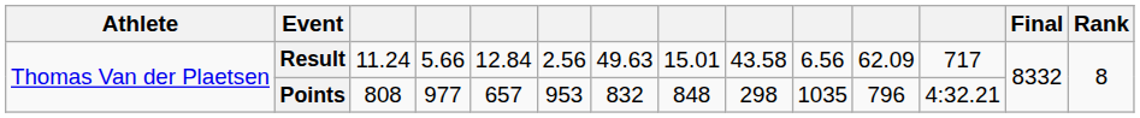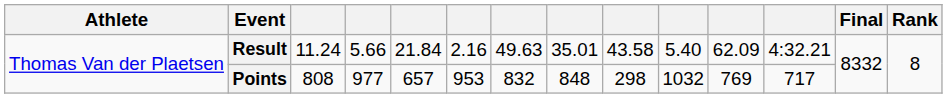Result | column 5: 12.84 -> 21.84
Result | column 6: 2.56 -> 2.16
Result | column 8: 15.01 -> 35.01
Result | column 10: 6.56 -> 5.40
Result | column 12: 717 -> 4:32.21
Points | column 10: 1035 -> 1032
Points | column 11: 796 -> 769
Points | column 12: 4:32.21 -> 717
